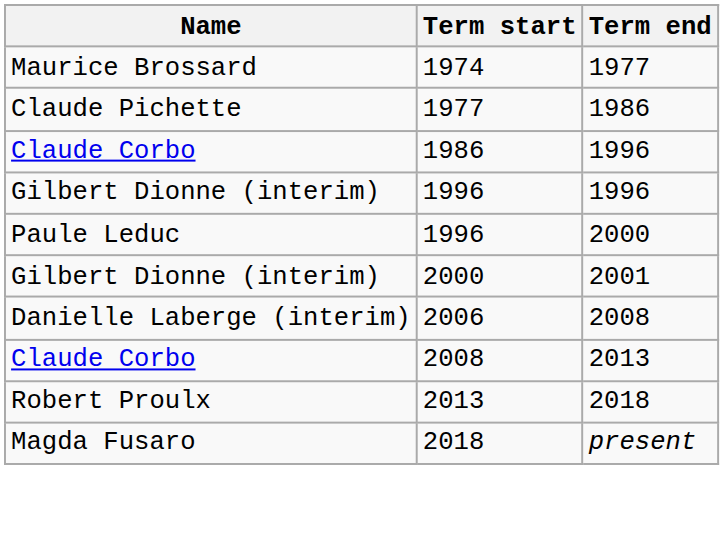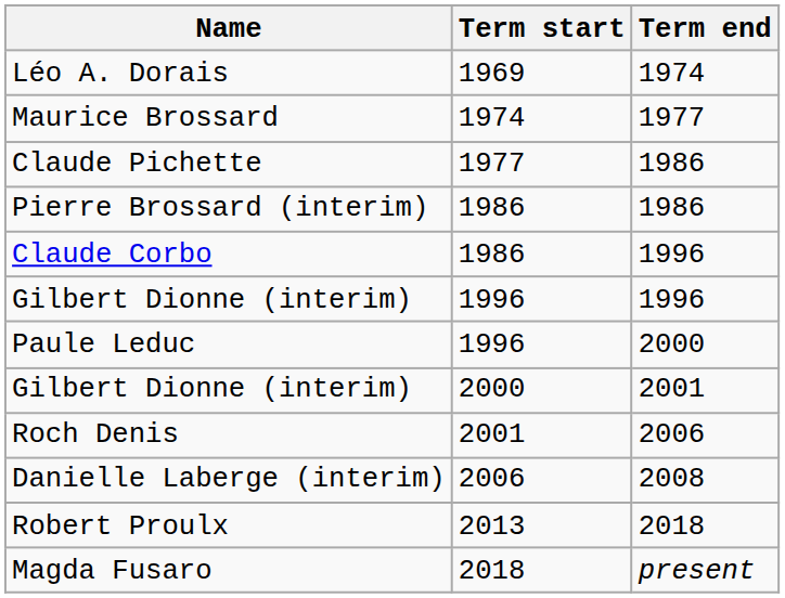+ row: Léo A. Dorais | 1969 | 1974
+ row: Pierre Brossard (interim) | 1986 | 1986
+ row: Roch Denis | 2001 | 2006
- row: Claude Corbo | 2008 | 2013
